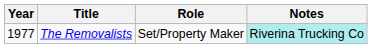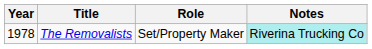The Removalists | Year: 1977 -> 1978
